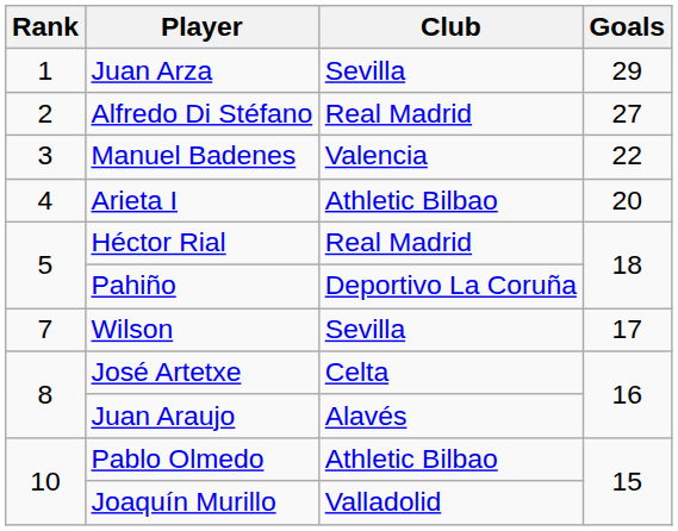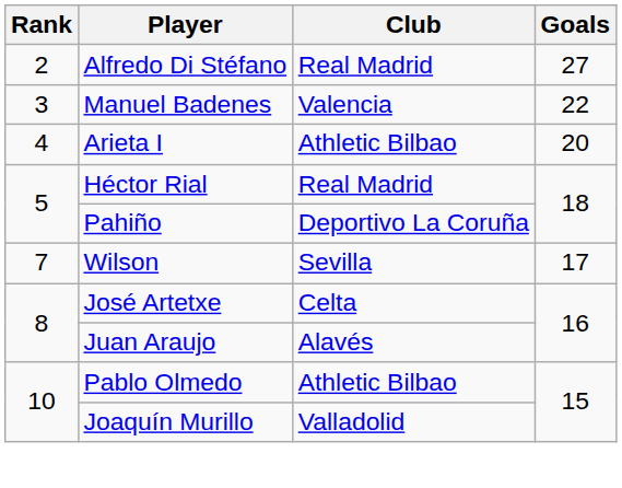- row: 1 | Juan Arza | Sevilla | 29
